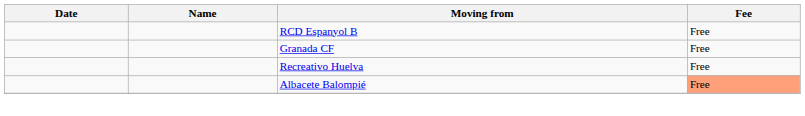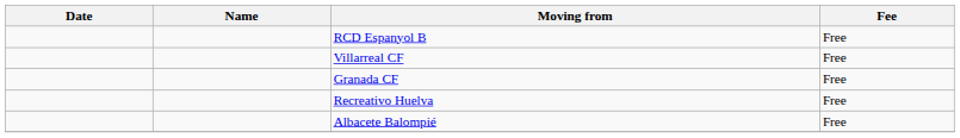+ row: Villarreal CF | Free
Albacete Balompié | Fee: lightsalmon background -> no background
